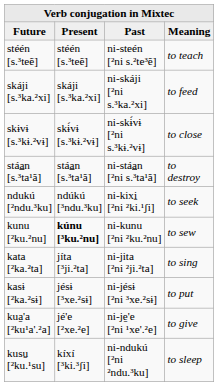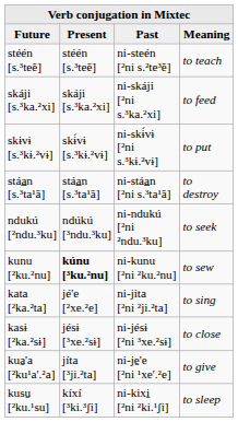skɨvɨ [s.³kɨ.²vɨ] | Meaning: to close -> to put
ndukú [²ndu.³ku] | Past: ni-kixi̱ [²ni ²ki.¹ʃi] -> ni-ndukú [²ni ²ndu.³ku]
kata [²ka.²ta] | Present: jíta [³ji.²ta] -> jé'e [²xe.²e]
kasɨ [²ka.²sɨ] | Meaning: to put -> to close
kua̱'a [²ku¹a'.²a] | Present: jé'e [²xe.²e] -> jíta [³ji.²ta]
kusu̱ [²ku.¹su] | Past: ni-ndukú [²ni ²ndu.³ku] -> ni-kixi̱ [²ni ²ki.¹ʃi]
